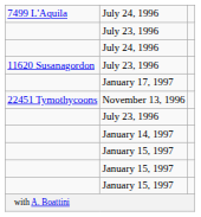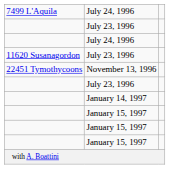- row: January 17, 1997
